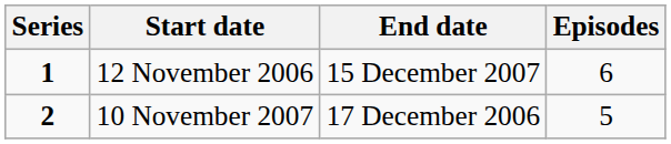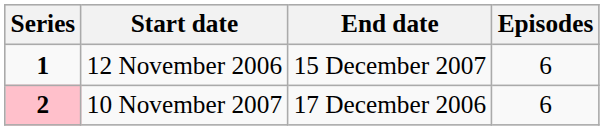10 November 2007 | Series: no background -> pink background
10 November 2007 | Episodes: 5 -> 6
